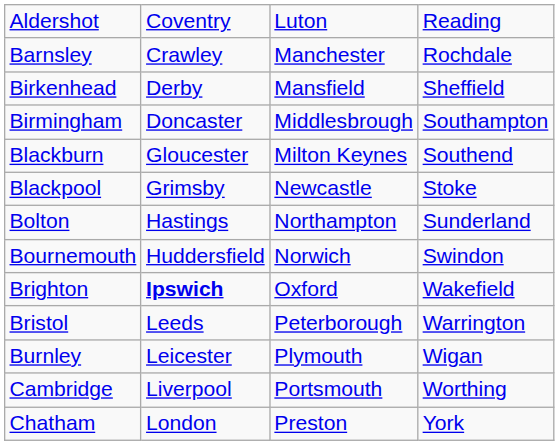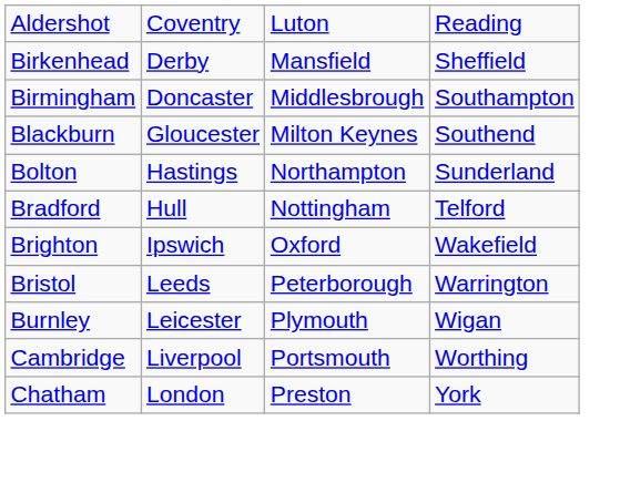- row: Barnsley | Crawley | Manchester | Rochdale
- row: Blackpool | Grimsby | Newcastle | Stoke
- row: Bournemouth | Huddersfield | Norwich | Swindon
+ row: Bradford | Hull | Nottingham | Telford
Brighton | column 2: bold -> normal
